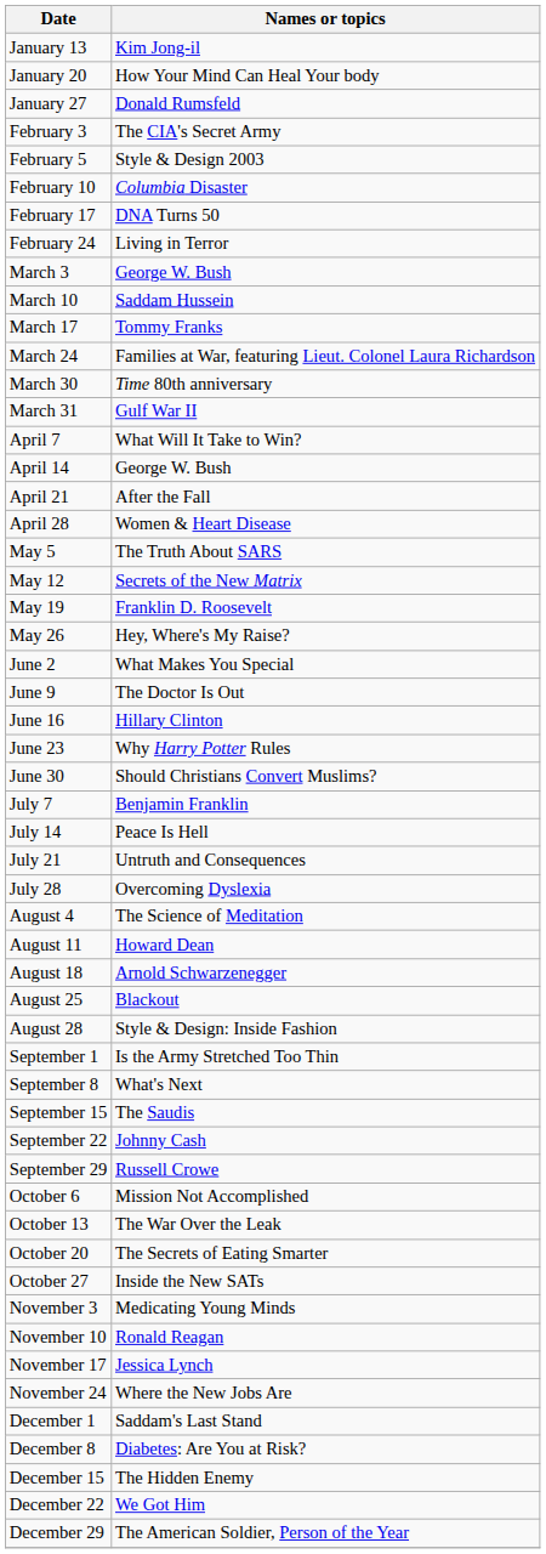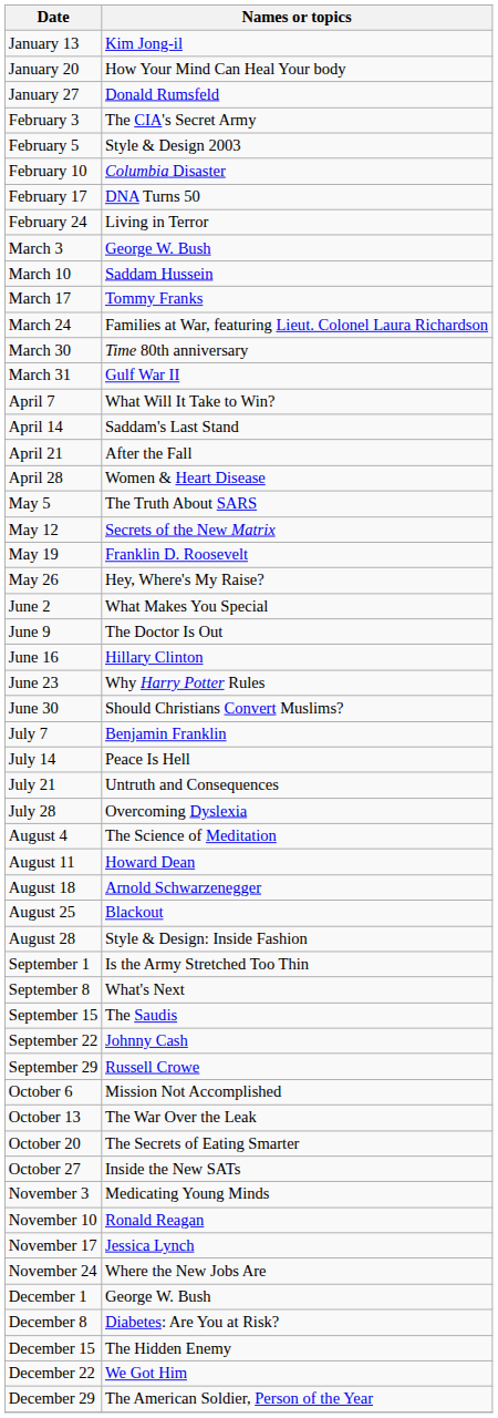April 14 | Names or topics: George W. Bush -> Saddam's Last Stand
December 1 | Names or topics: Saddam's Last Stand -> George W. Bush
